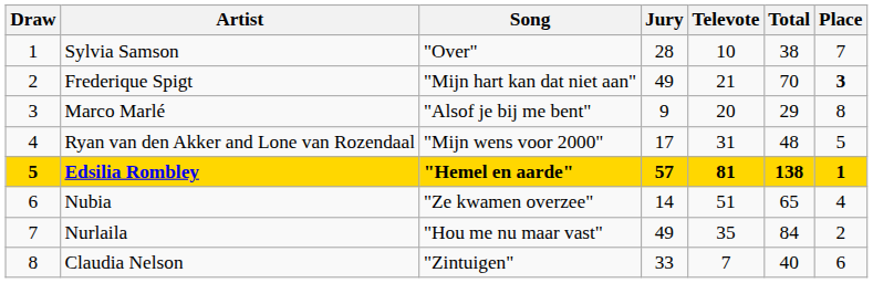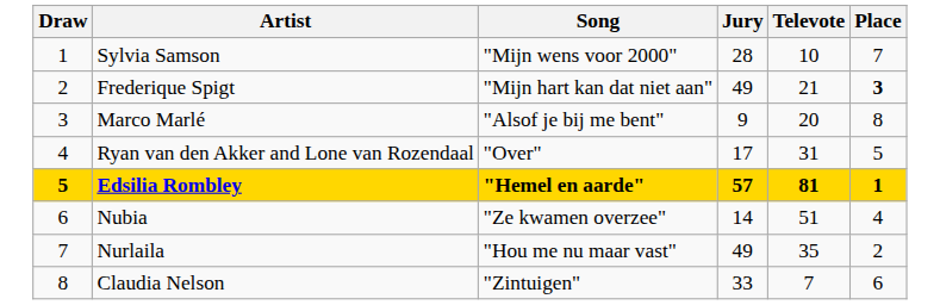- column: Total | 38 | 70 | 29 | 48 | 138 | 65 | 84 | 40
Sylvia Samson | Song: "Over" -> "Mijn wens voor 2000"
Ryan van den Akker and Lone van Rozendaal | Song: "Mijn wens voor 2000" -> "Over"
